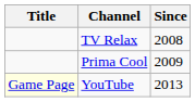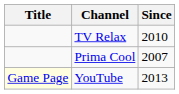TV Relax | Since: 2008 -> 2010
Prima Cool | Since: 2009 -> 2007
